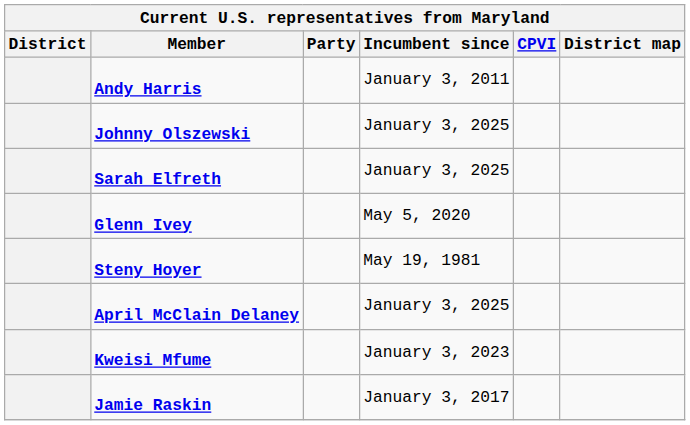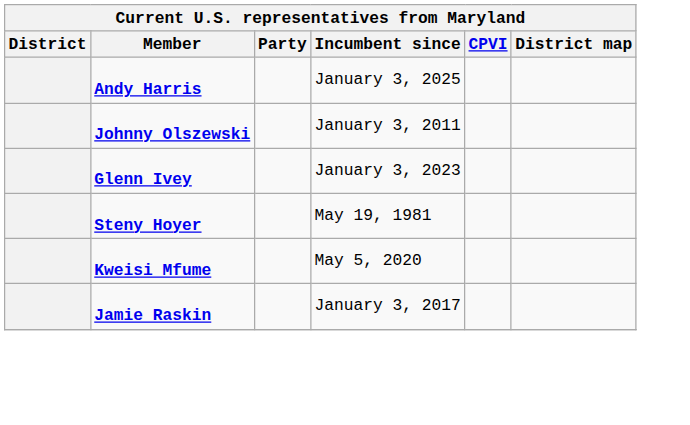Andy Harris | Incumbent since: January 3, 2011 -> January 3, 2025
Johnny Olszewski | Incumbent since: January 3, 2025 -> January 3, 2011
- row: Sarah Elfreth | January 3, 2025
Glenn Ivey | Incumbent since: May 5, 2020 -> January 3, 2023
- row: April McClain Delaney | January 3, 2025
Kweisi Mfume | Incumbent since: January 3, 2023 -> May 5, 2020
